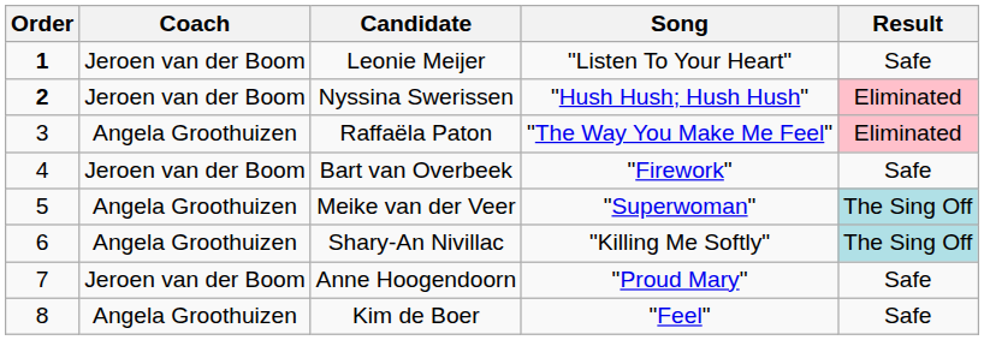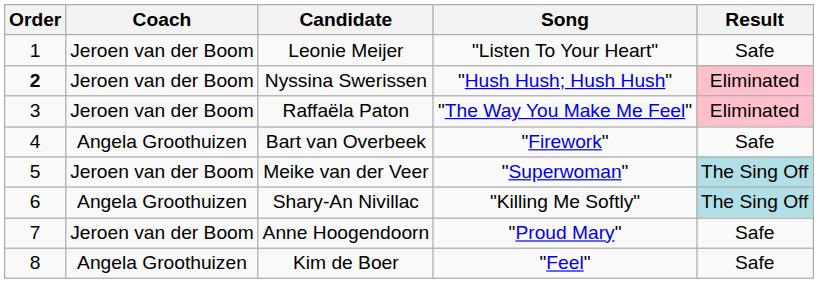Leonie Meijer | Order: bold -> normal
Raffaëla Paton | Coach: Angela Groothuizen -> Jeroen van der Boom
Bart van Overbeek | Coach: Jeroen van der Boom -> Angela Groothuizen
Meike van der Veer | Coach: Angela Groothuizen -> Jeroen van der Boom
